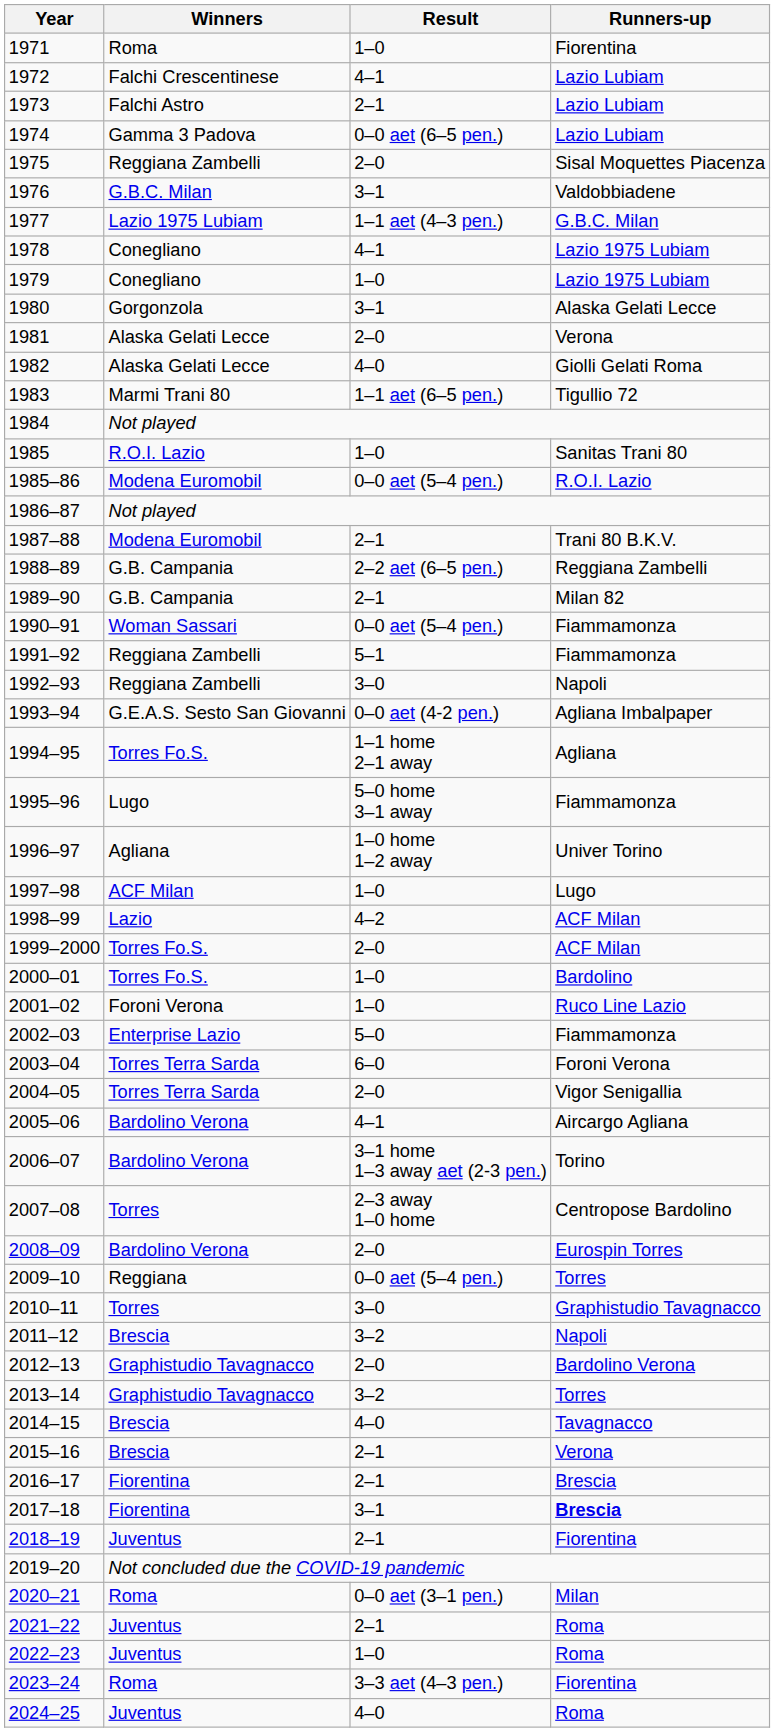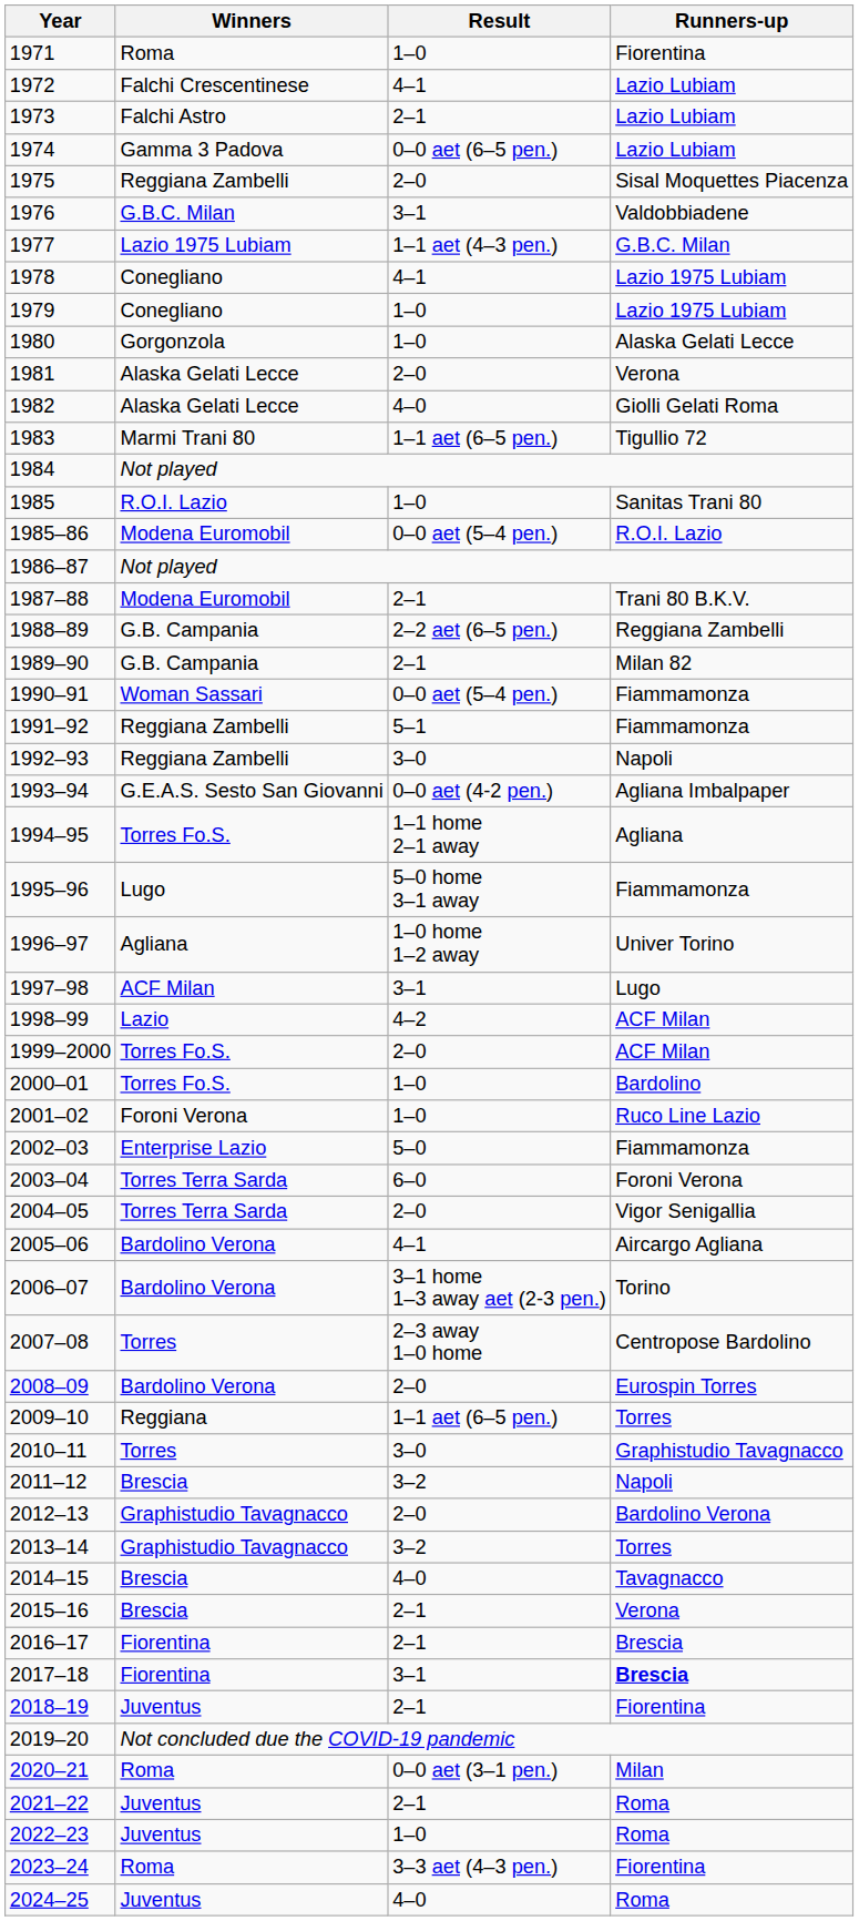1980 | Result: 3–1 -> 1–0
1997–98 | Result: 1–0 -> 3–1
2009–10 | Result: 0–0 aet (5–4 pen.) -> 1–1 aet (6–5 pen.)
